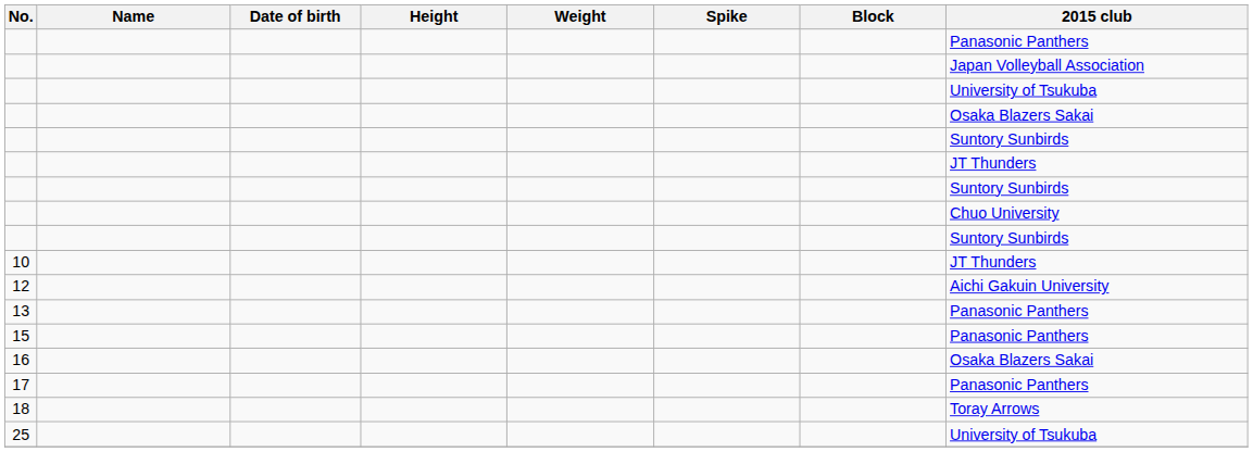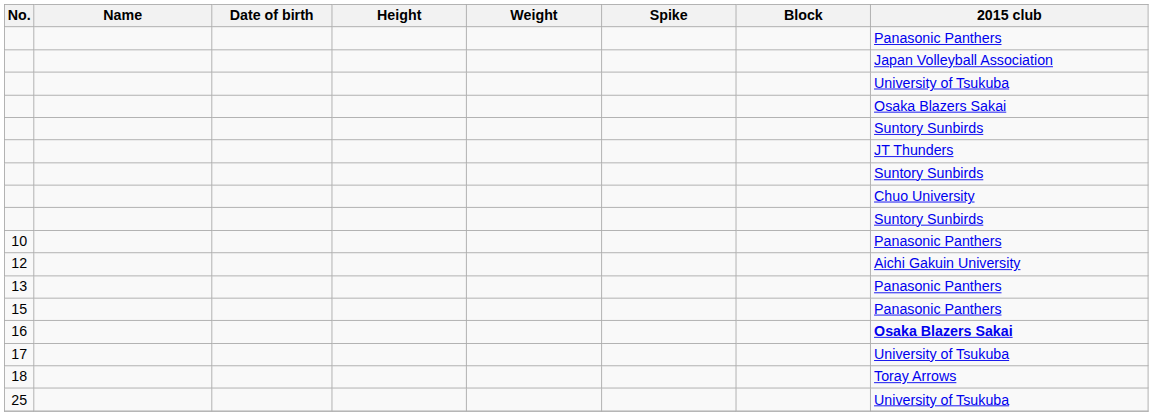10 | 2015 club: JT Thunders -> Panasonic Panthers
16 | 2015 club: normal -> bold
17 | 2015 club: Panasonic Panthers -> University of Tsukuba
